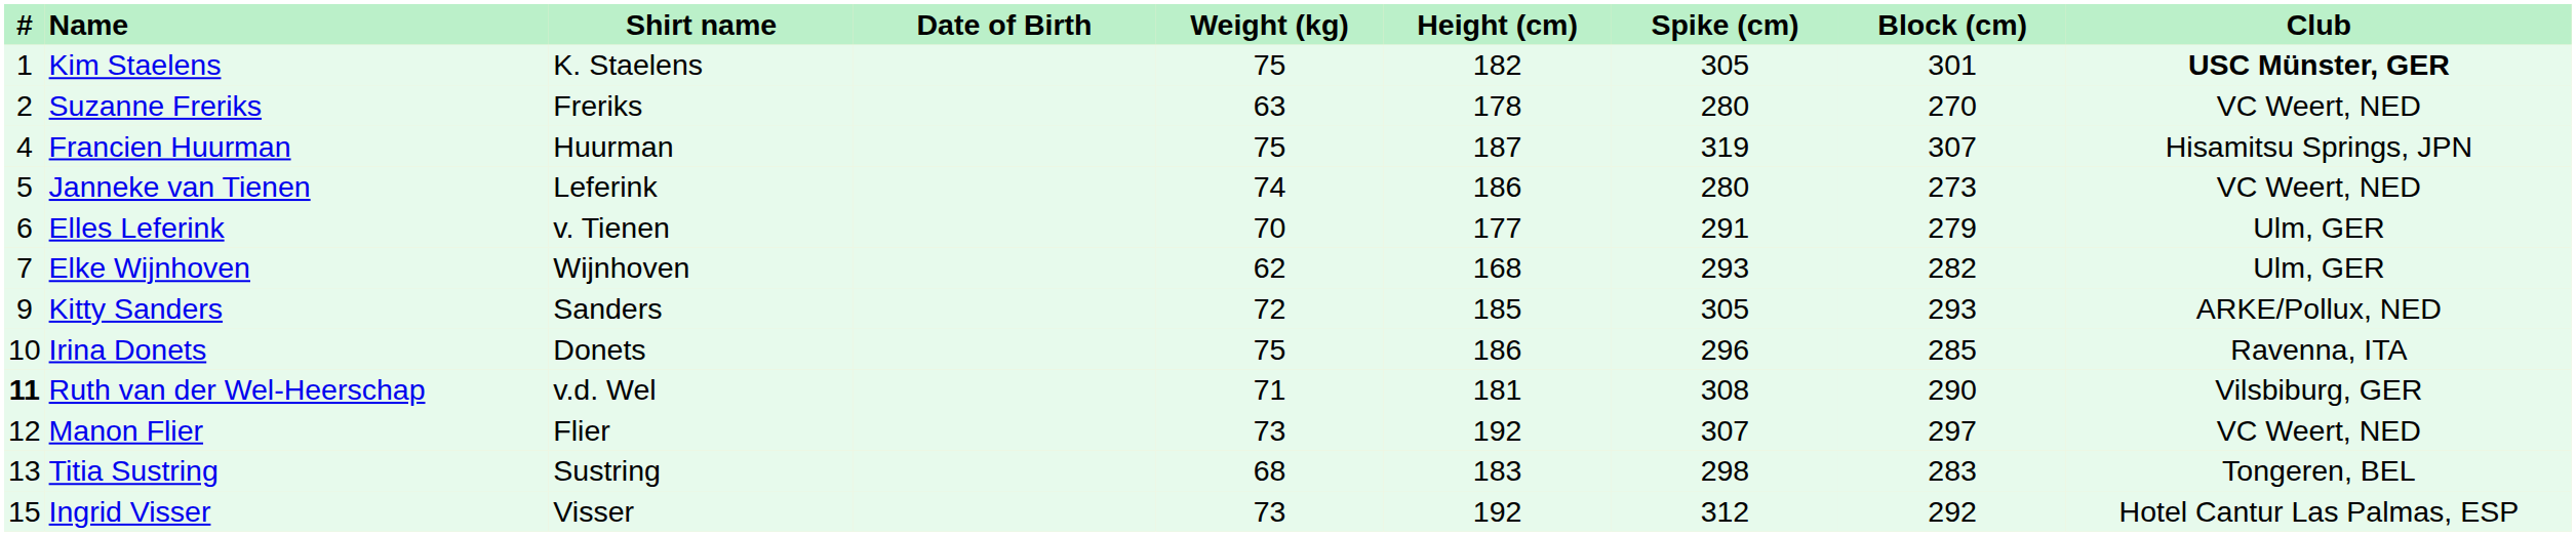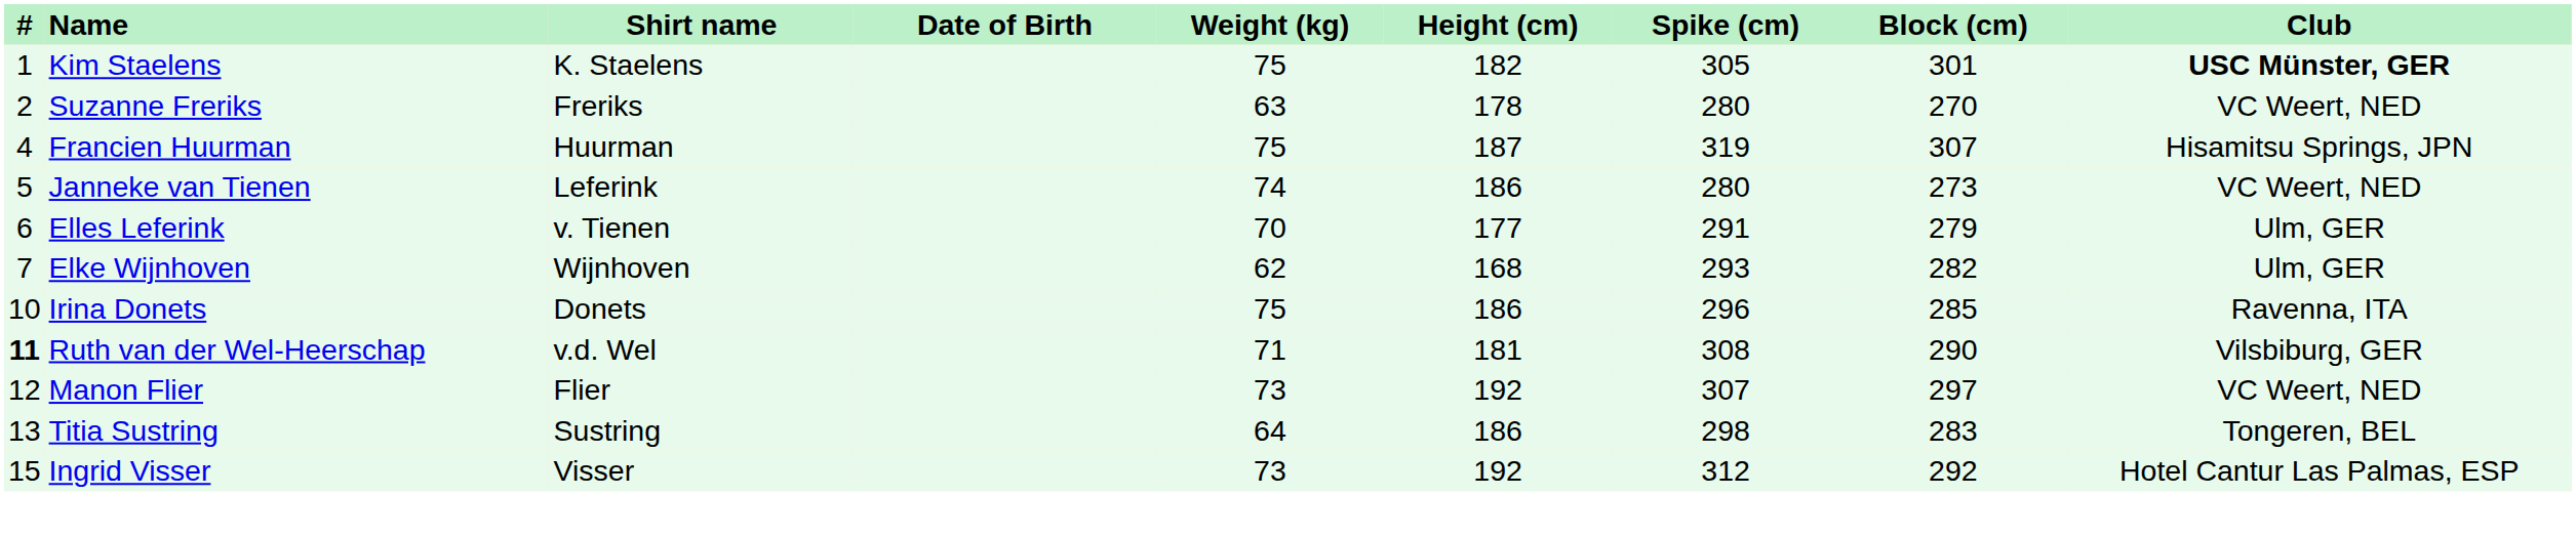- row: 9 | Kitty Sanders | Sanders | 72 | 185 | 305 | 293 | ARKE/Pollux, NED
Titia Sustring | Weight (kg): 68 -> 64
Titia Sustring | Height (cm): 183 -> 186
